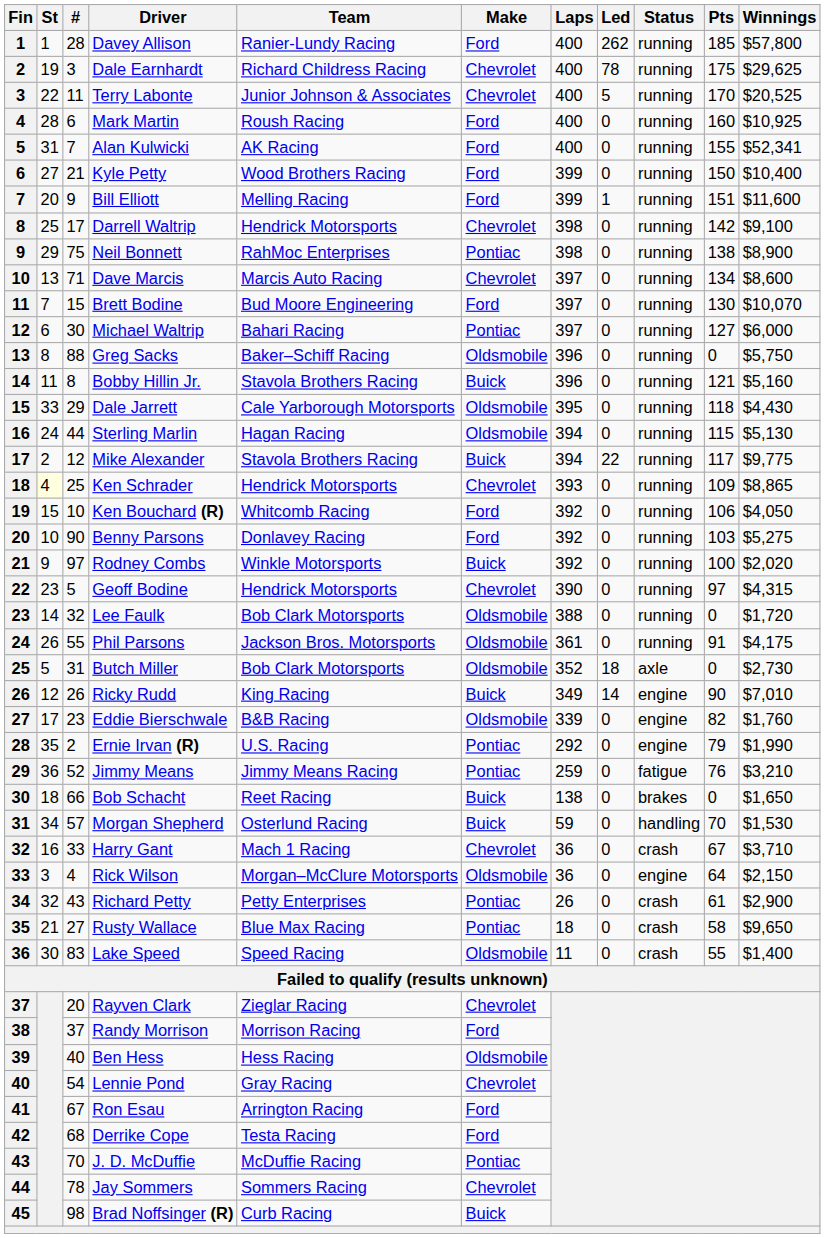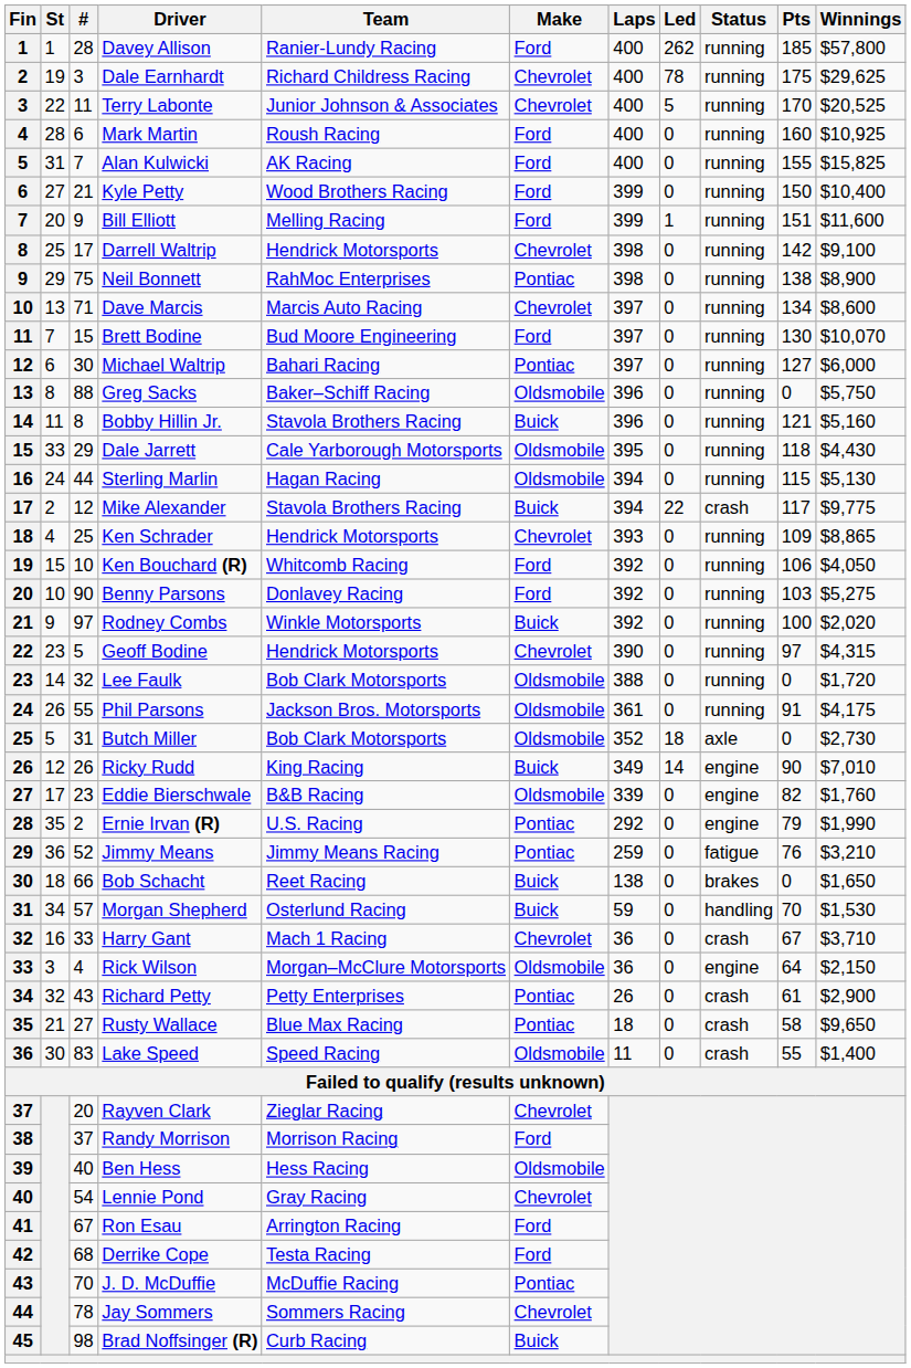Alan Kulwicki | Winnings: $52,341 -> $15,825
Mike Alexander | Status: running -> crash
Ken Schrader | St: lightyellow background -> no background
